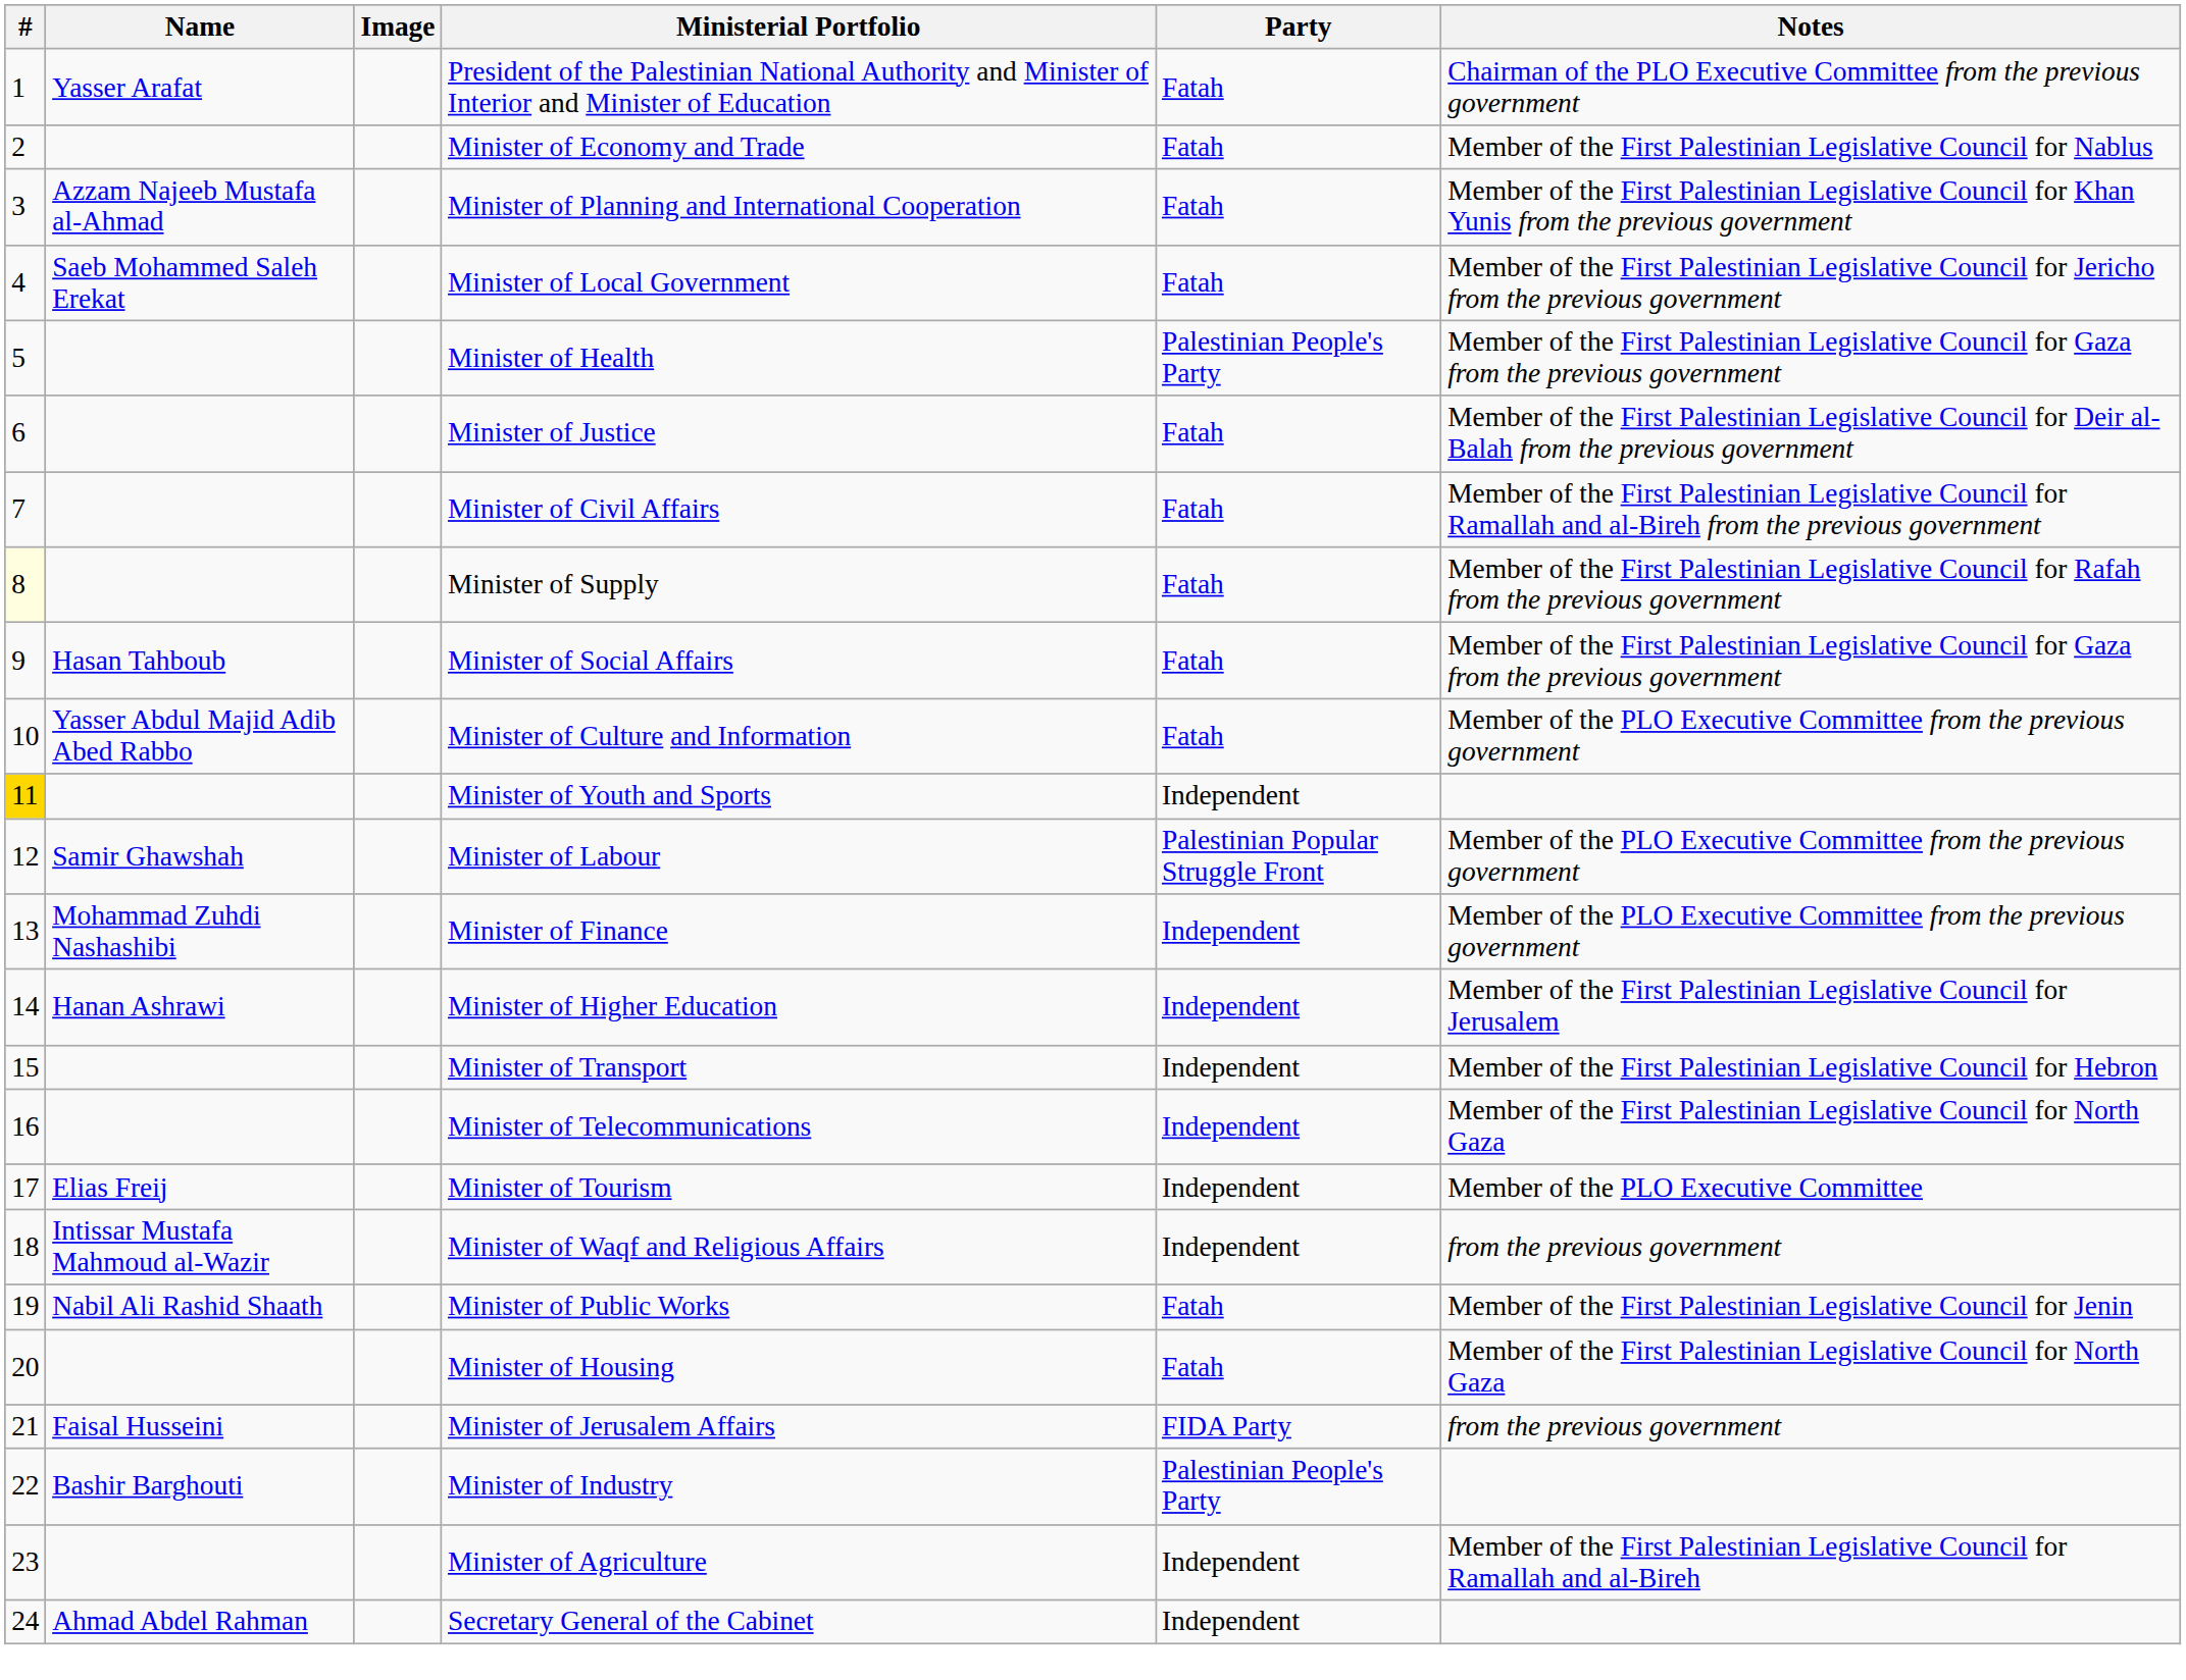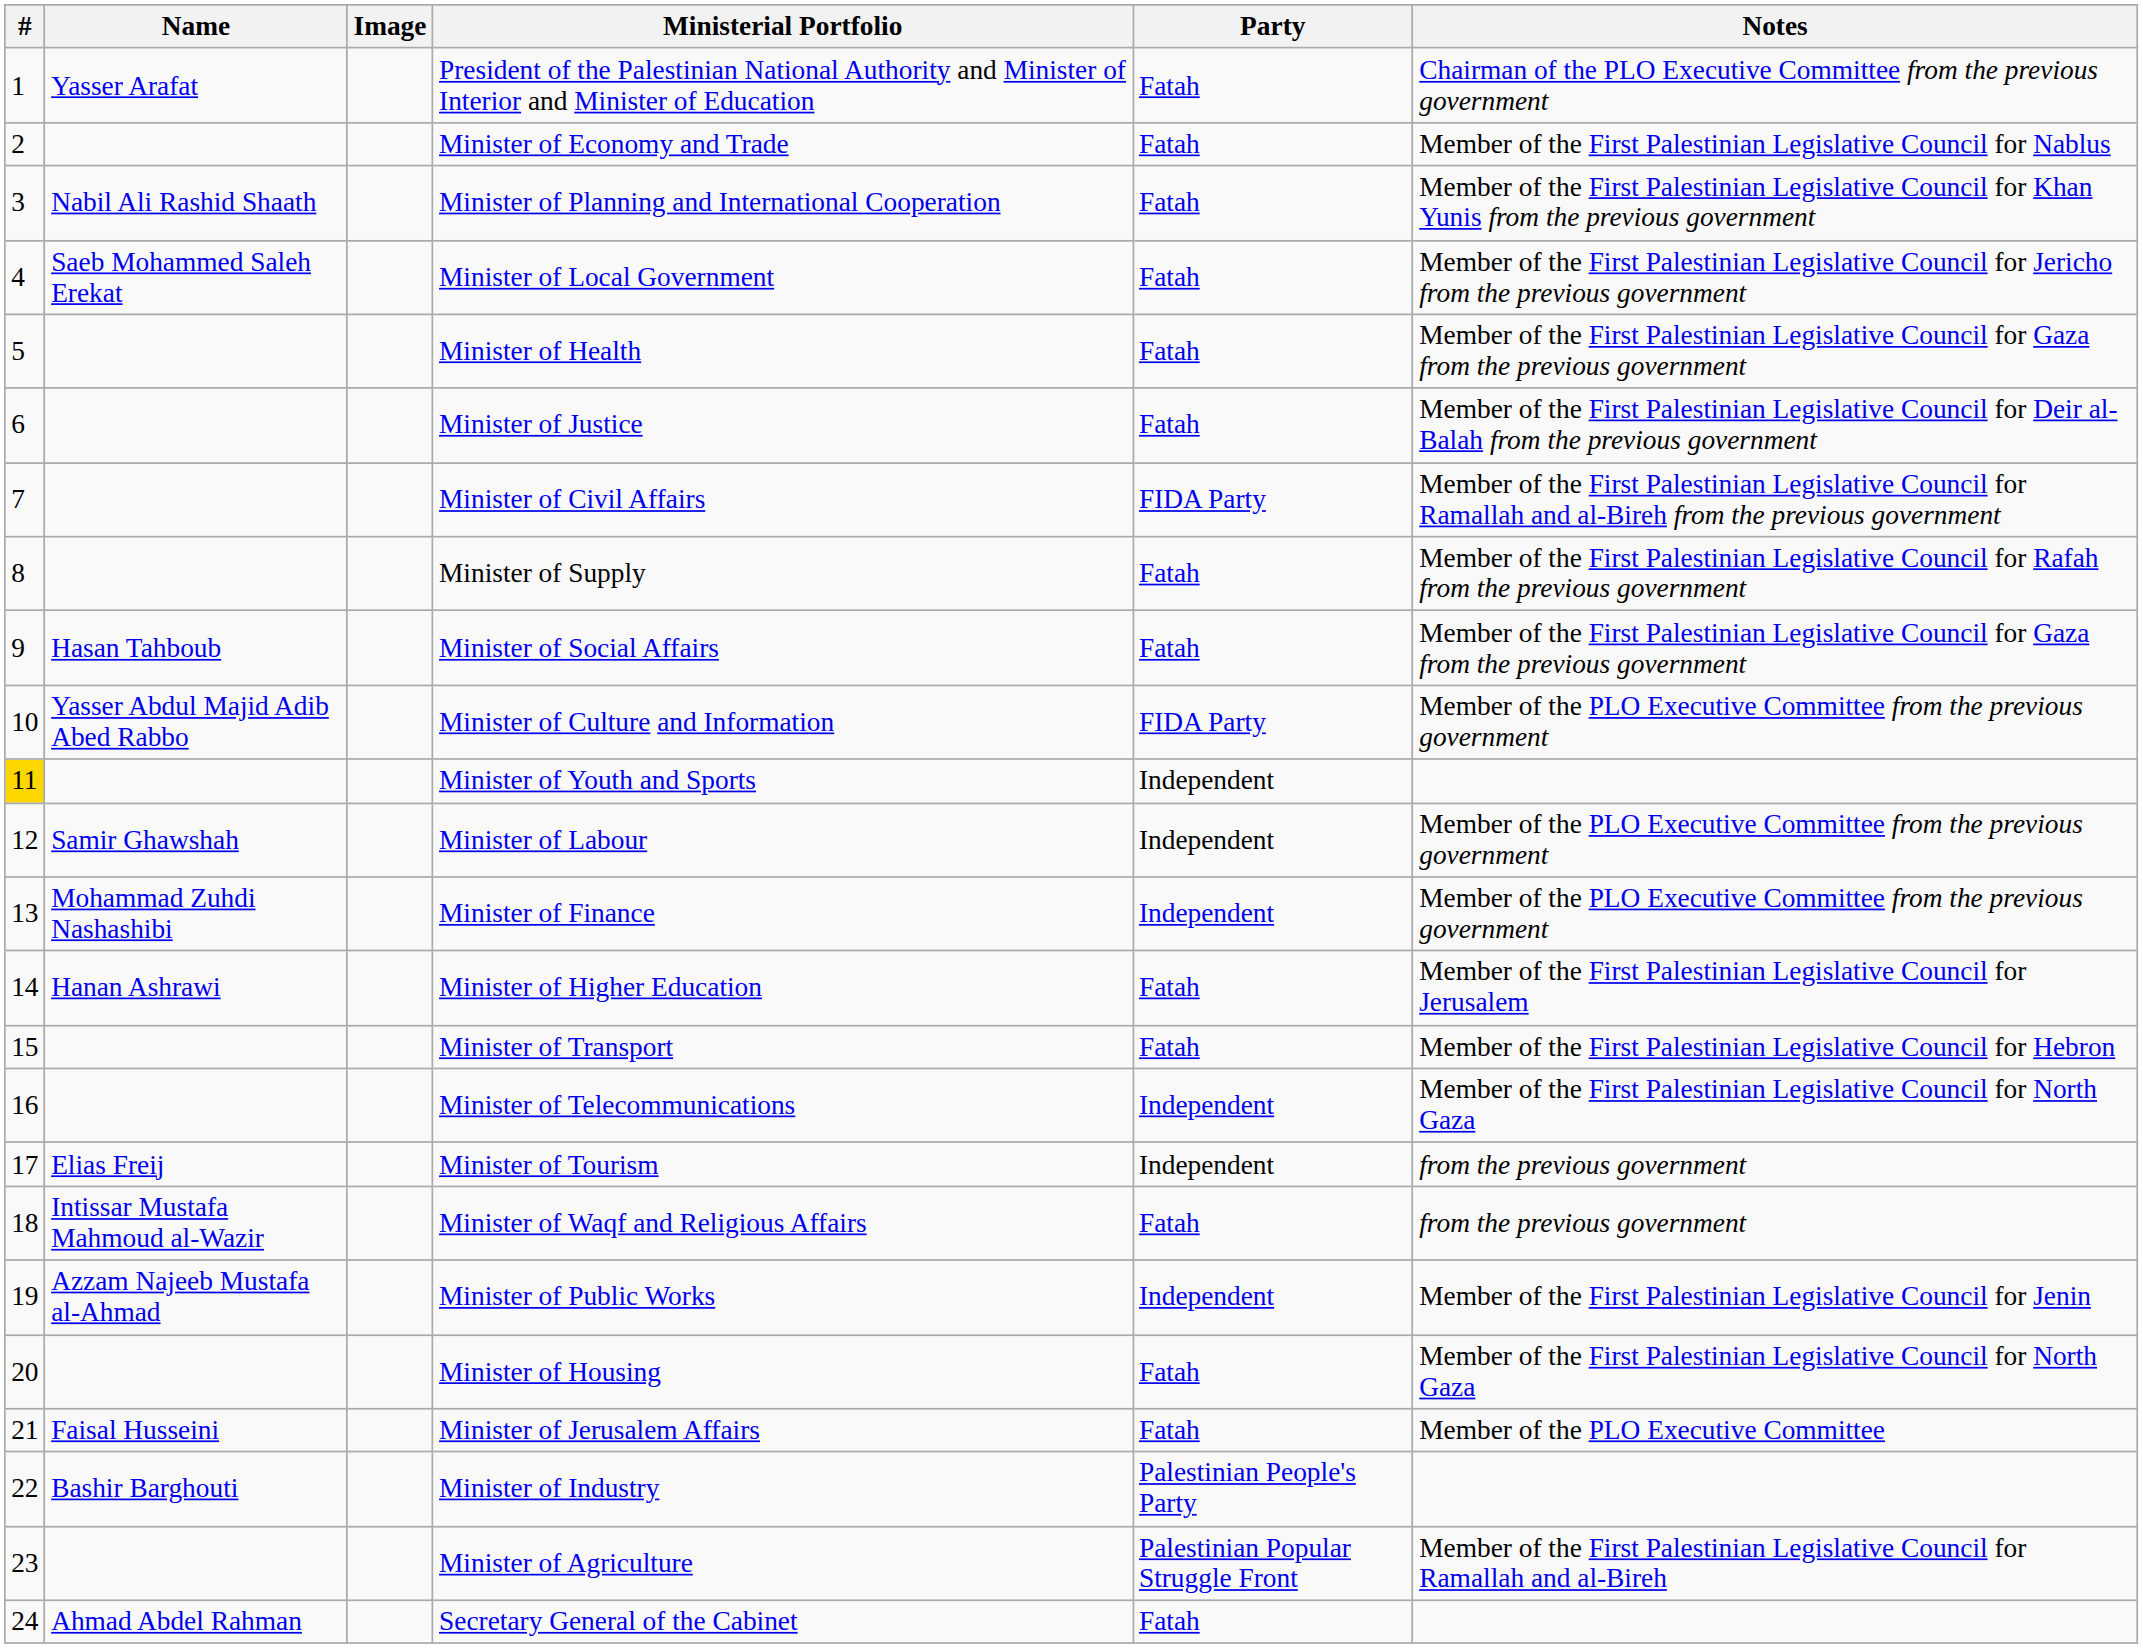Minister of Planning and International Cooperation | Name: Azzam Najeeb Mustafa al-Ahmad -> Nabil Ali Rashid Shaath
Minister of Health | Party: Palestinian People's Party -> Fatah
Minister of Civil Affairs | Party: Fatah -> FIDA Party
Minister of Supply | #: lightyellow background -> no background
Minister of Culture and Information | Party: Fatah -> FIDA Party
Minister of Labour | Party: Palestinian Popular Struggle Front -> Independent
Minister of Higher Education | Party: Independent -> Fatah
Minister of Transport | Party: Independent -> Fatah
Minister of Tourism | Notes: Member of the PLO Executive Committee -> from the previous government
Minister of Waqf and Religious Affairs | Party: Independent -> Fatah
Minister of Public Works | Name: Nabil Ali Rashid Shaath -> Azzam Najeeb Mustafa al-Ahmad
Minister of Public Works | Party: Fatah -> Independent
Minister of Jerusalem Affairs | Party: FIDA Party -> Fatah
Minister of Jerusalem Affairs | Notes: from the previous government -> Member of the PLO Executive Committee
Minister of Agriculture | Party: Independent -> Palestinian Popular Struggle Front
Secretary General of the Cabinet | Party: Independent -> Fatah
